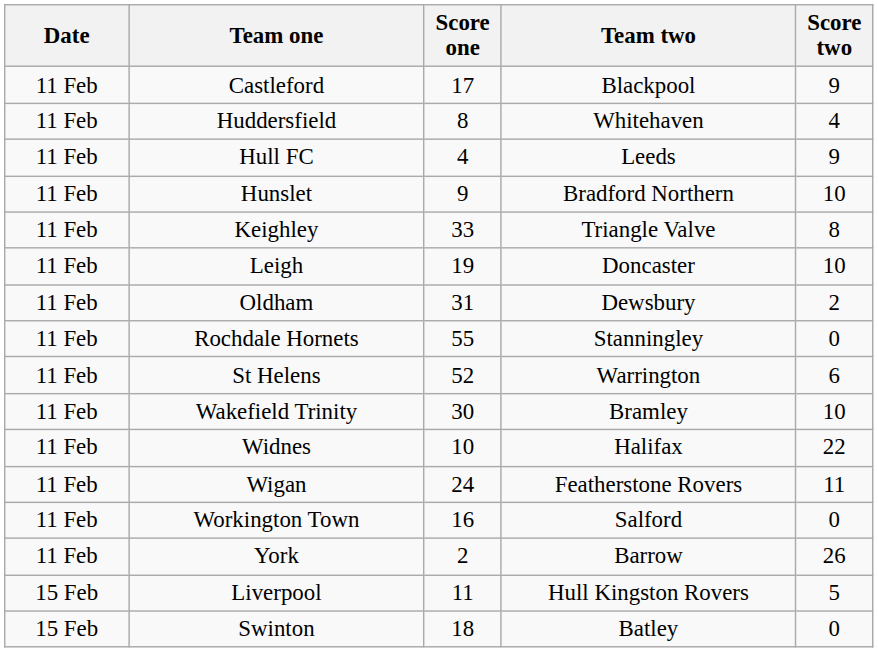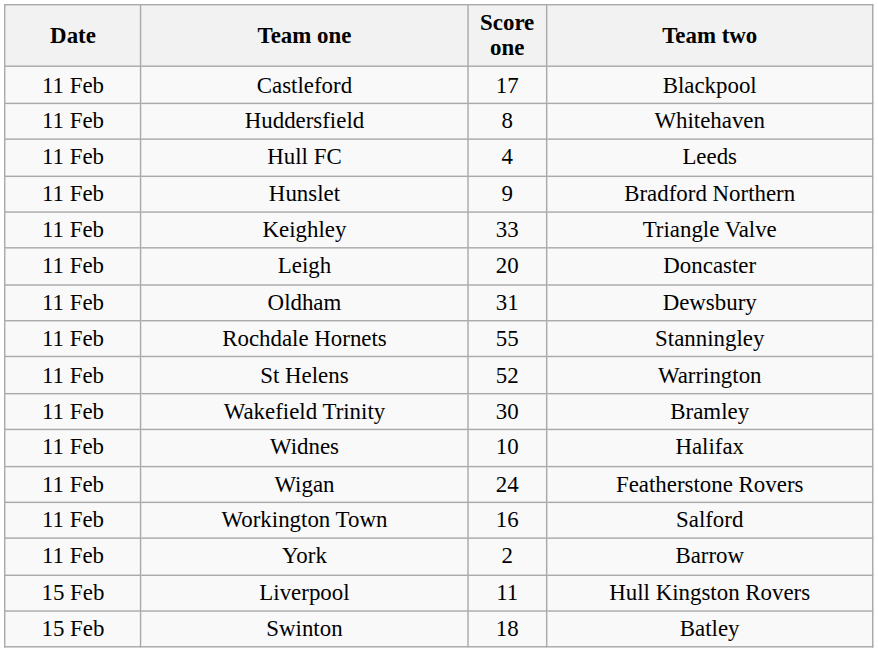- column: Score two | 9 | 4 | 9 | 10 | 8 | 10 | 2 | 0 | 6 | 10 | 22 | 11 | 0 | 26 | 5 | 0
Leigh | Score one: 19 -> 20
